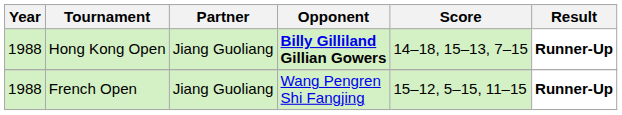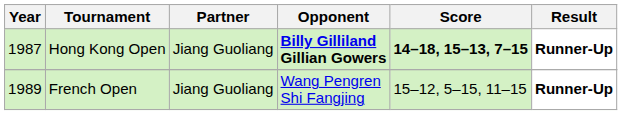Hong Kong Open | Year: 1988 -> 1987
Hong Kong Open | Score: normal -> bold
French Open | Year: 1988 -> 1989
